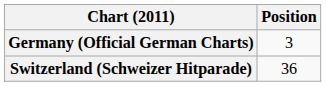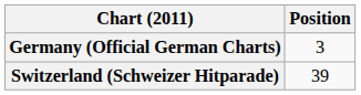Switzerland (Schweizer Hitparade) | Position: 36 -> 39
